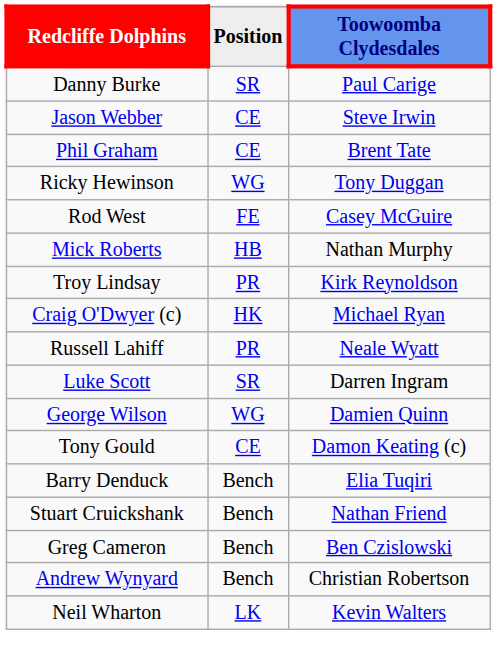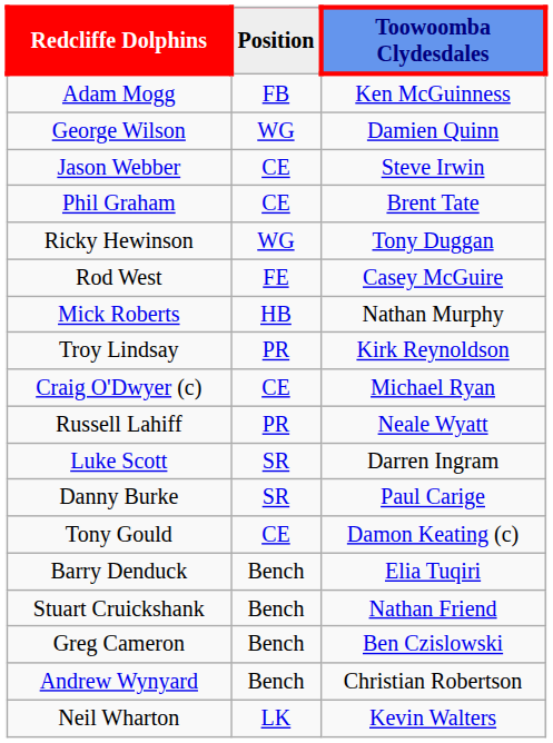+ row: Adam Mogg | FB | Ken McGuinness
rows swapped: George Wilson <-> Danny Burke
Craig O'Dwyer (c) | Position: HK -> CE
